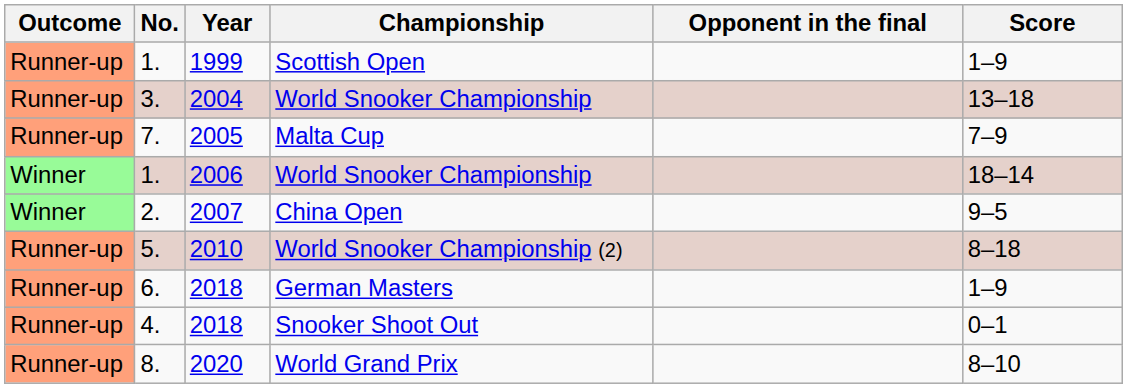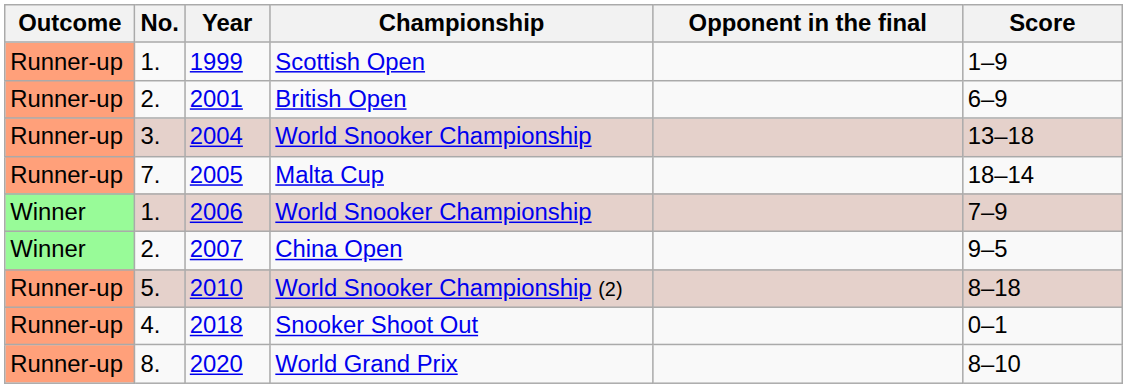+ row: Runner-up | 2. | 2001 | British Open | 6–9
Malta Cup | Score: 7–9 -> 18–14
2006 / World Snooker Championship | Score: 18–14 -> 7–9
- row: Runner-up | 6. | 2018 | German Masters | 1–9
